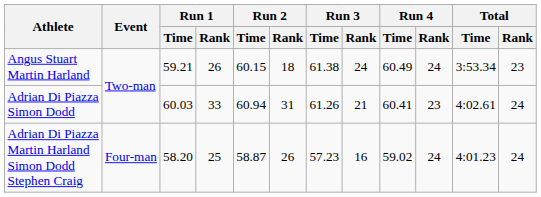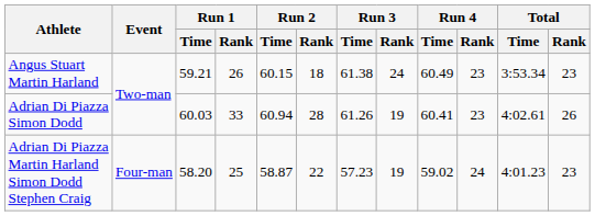Angus Stuart Martin Harland | Run 4 / Rank: 24 -> 23
Adrian Di Piazza Simon Dodd | Run 2 / Rank: 31 -> 28
Adrian Di Piazza Simon Dodd | Run 3 / Rank: 21 -> 19
Adrian Di Piazza Simon Dodd | Total / Rank: 24 -> 26
Adrian Di Piazza Martin Harland Simon Dodd Stephen Craig | Run 2 / Rank: 26 -> 22
Adrian Di Piazza Martin Harland Simon Dodd Stephen Craig | Run 3 / Rank: 16 -> 19
Adrian Di Piazza Martin Harland Simon Dodd Stephen Craig | Total / Rank: 24 -> 23
